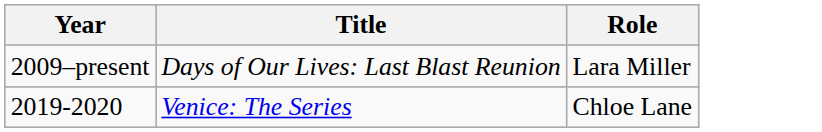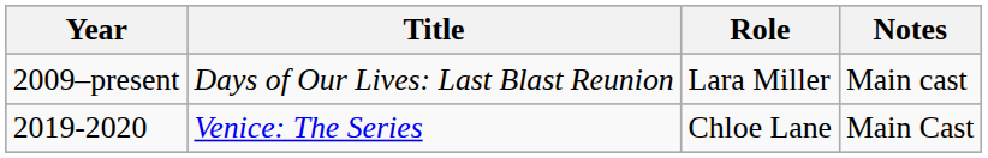+ column: Notes | Main cast | Main Cast
